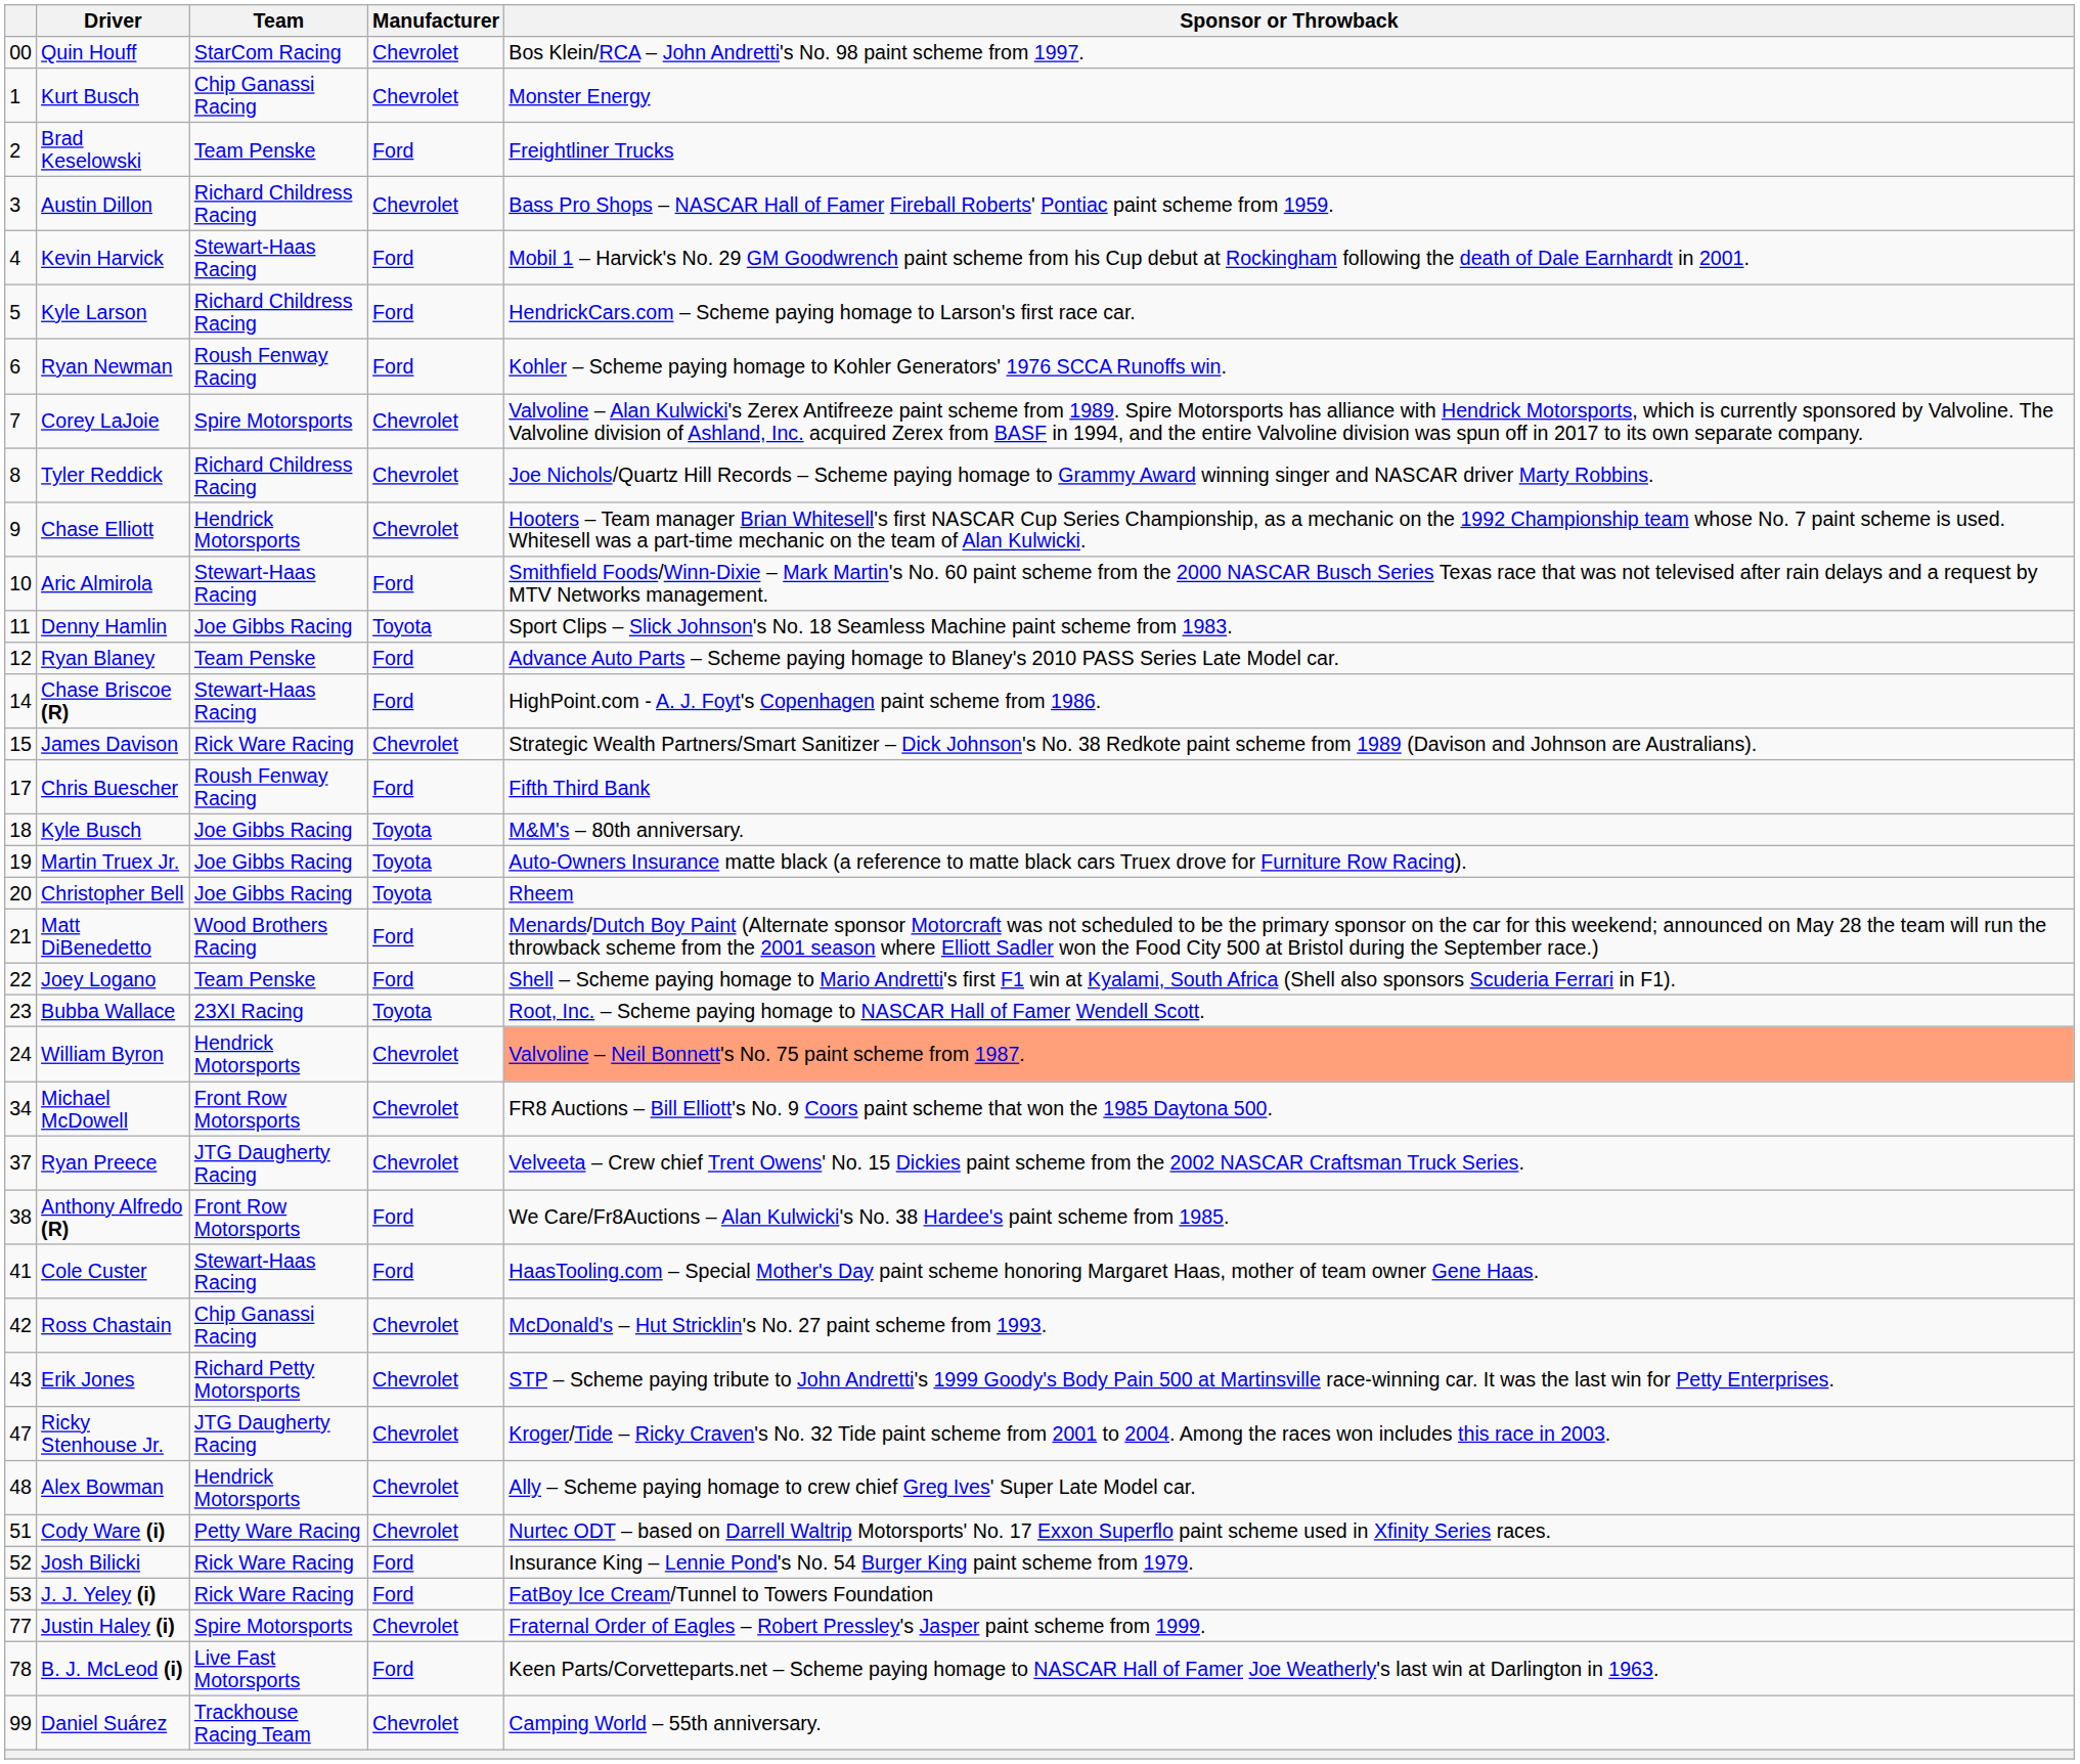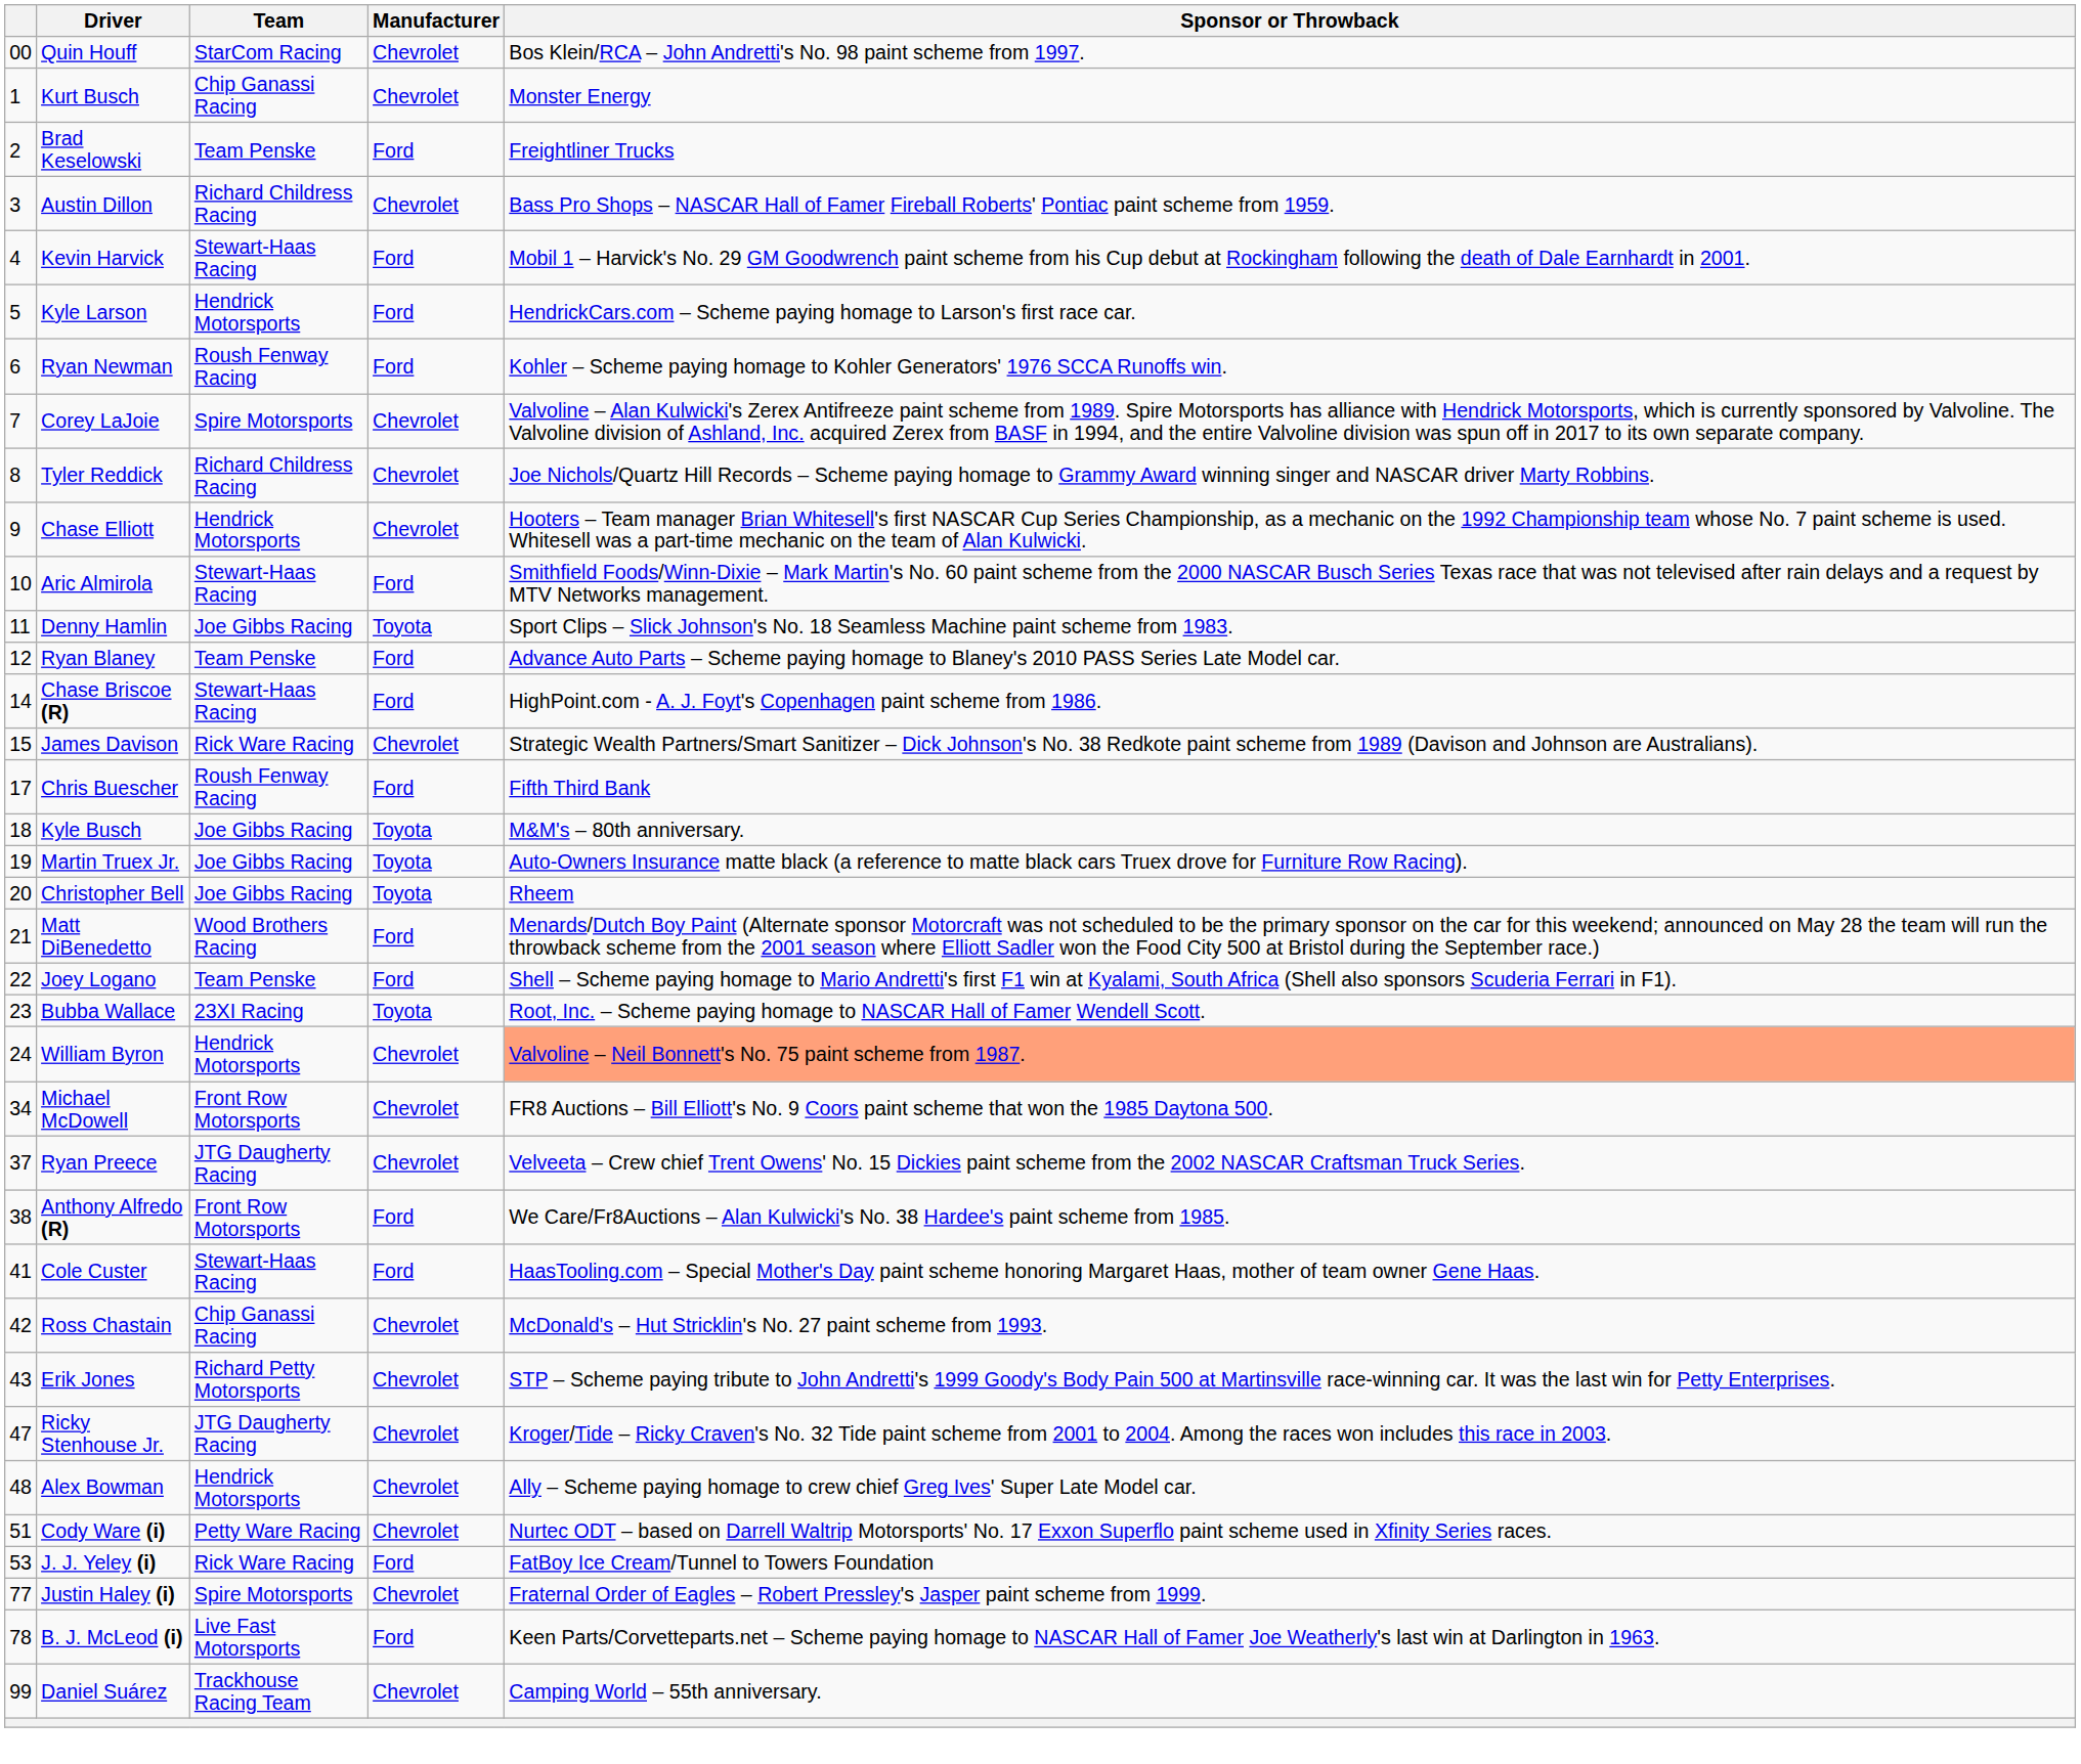Kyle Larson | Team: Richard Childress Racing -> Hendrick Motorsports
- row: 52 | Josh Bilicki | Rick Ware Racing | Ford | Insurance King – Lennie Pond's No. 54 Burger King paint scheme from 1979.
